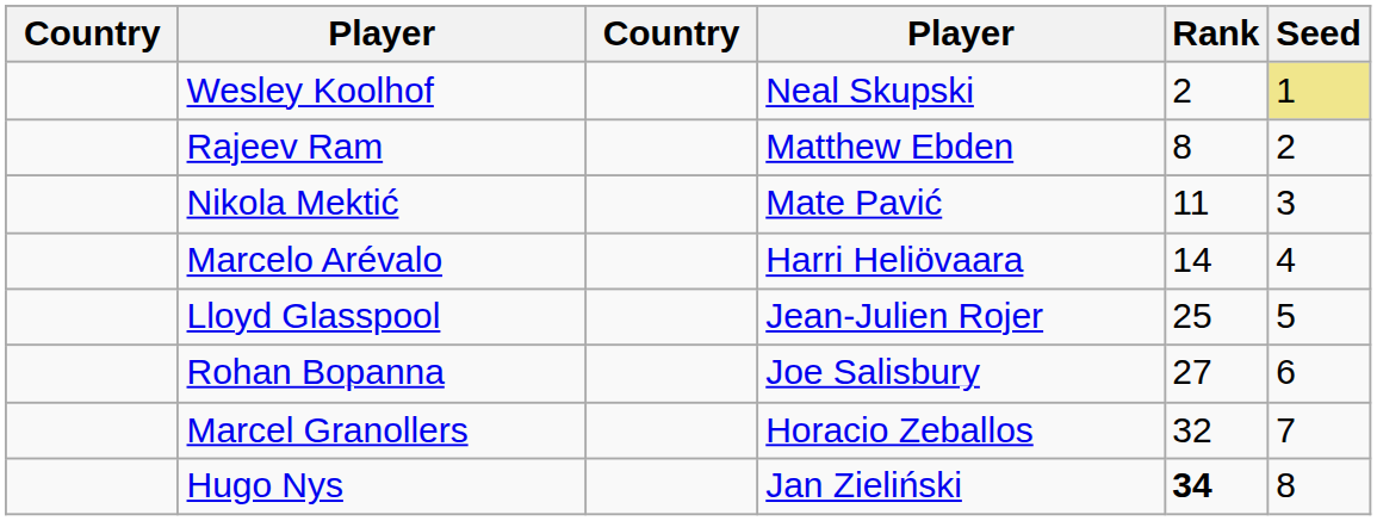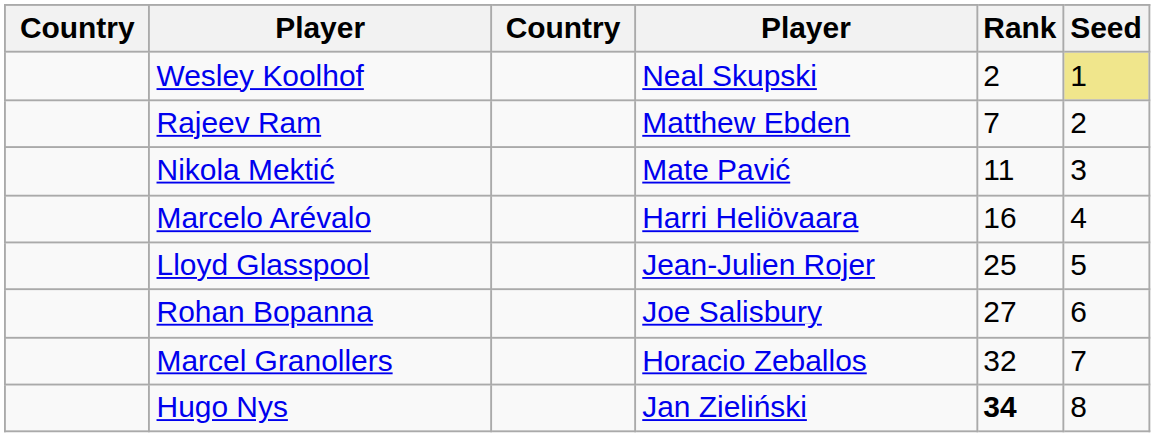Rajeev Ram | Rank: 8 -> 7
Marcelo Arévalo | Rank: 14 -> 16
